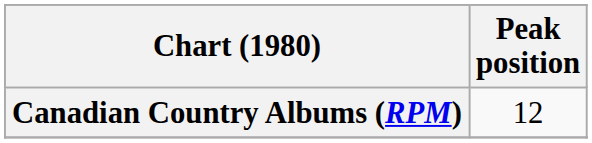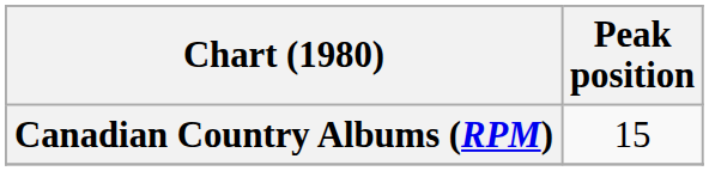Canadian Country Albums (RPM) | Peak position: 12 -> 15
